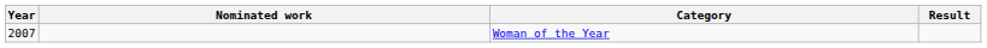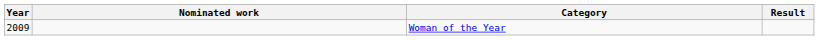Woman of the Year | Year: 2007 -> 2009
